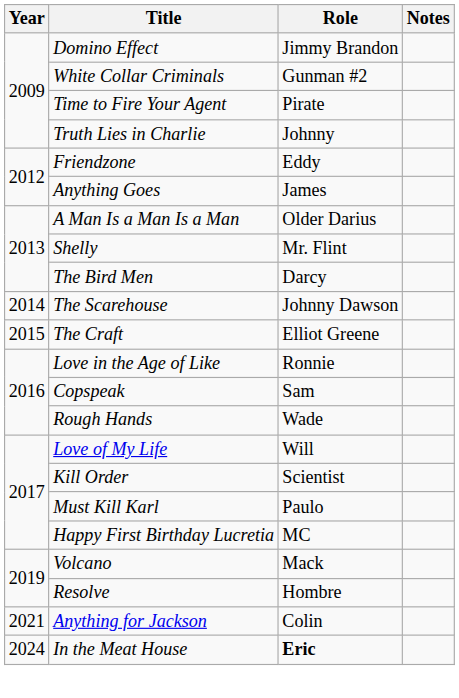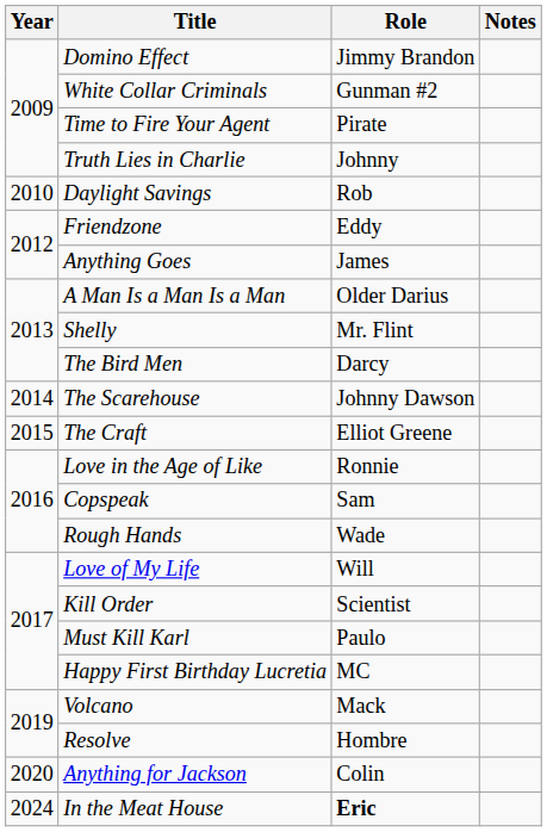+ row: 2010 | Daylight Savings | Rob
Anything for Jackson | Year: 2021 -> 2020
